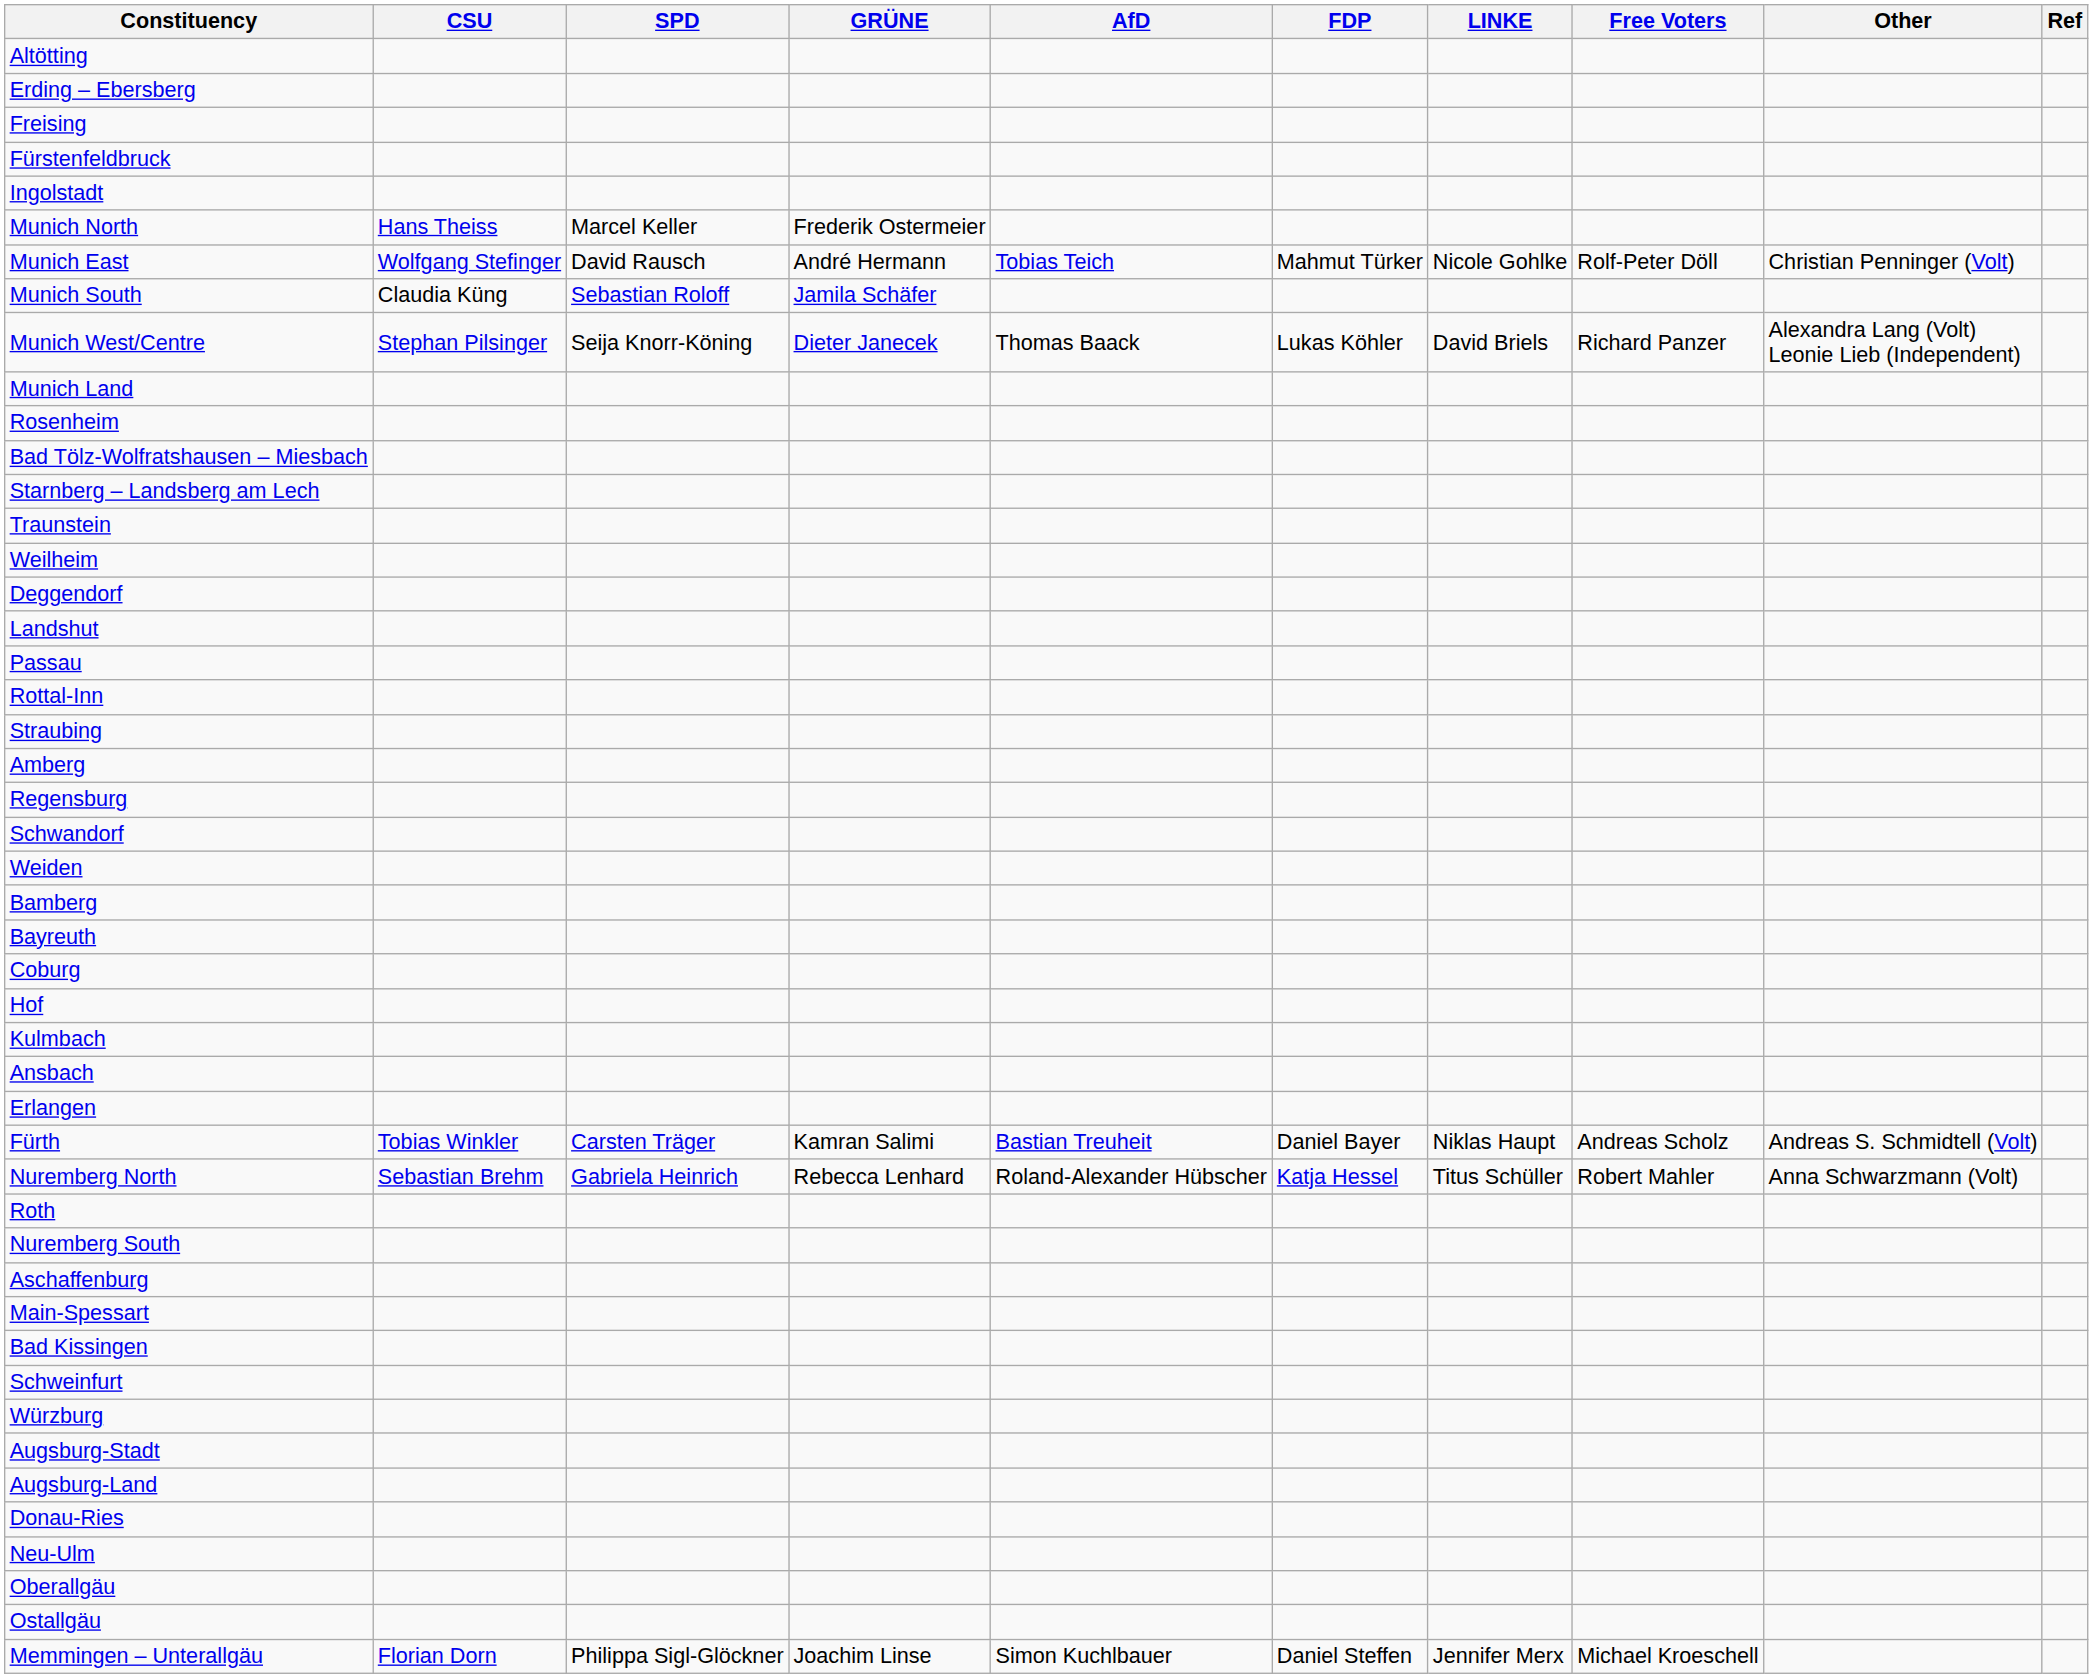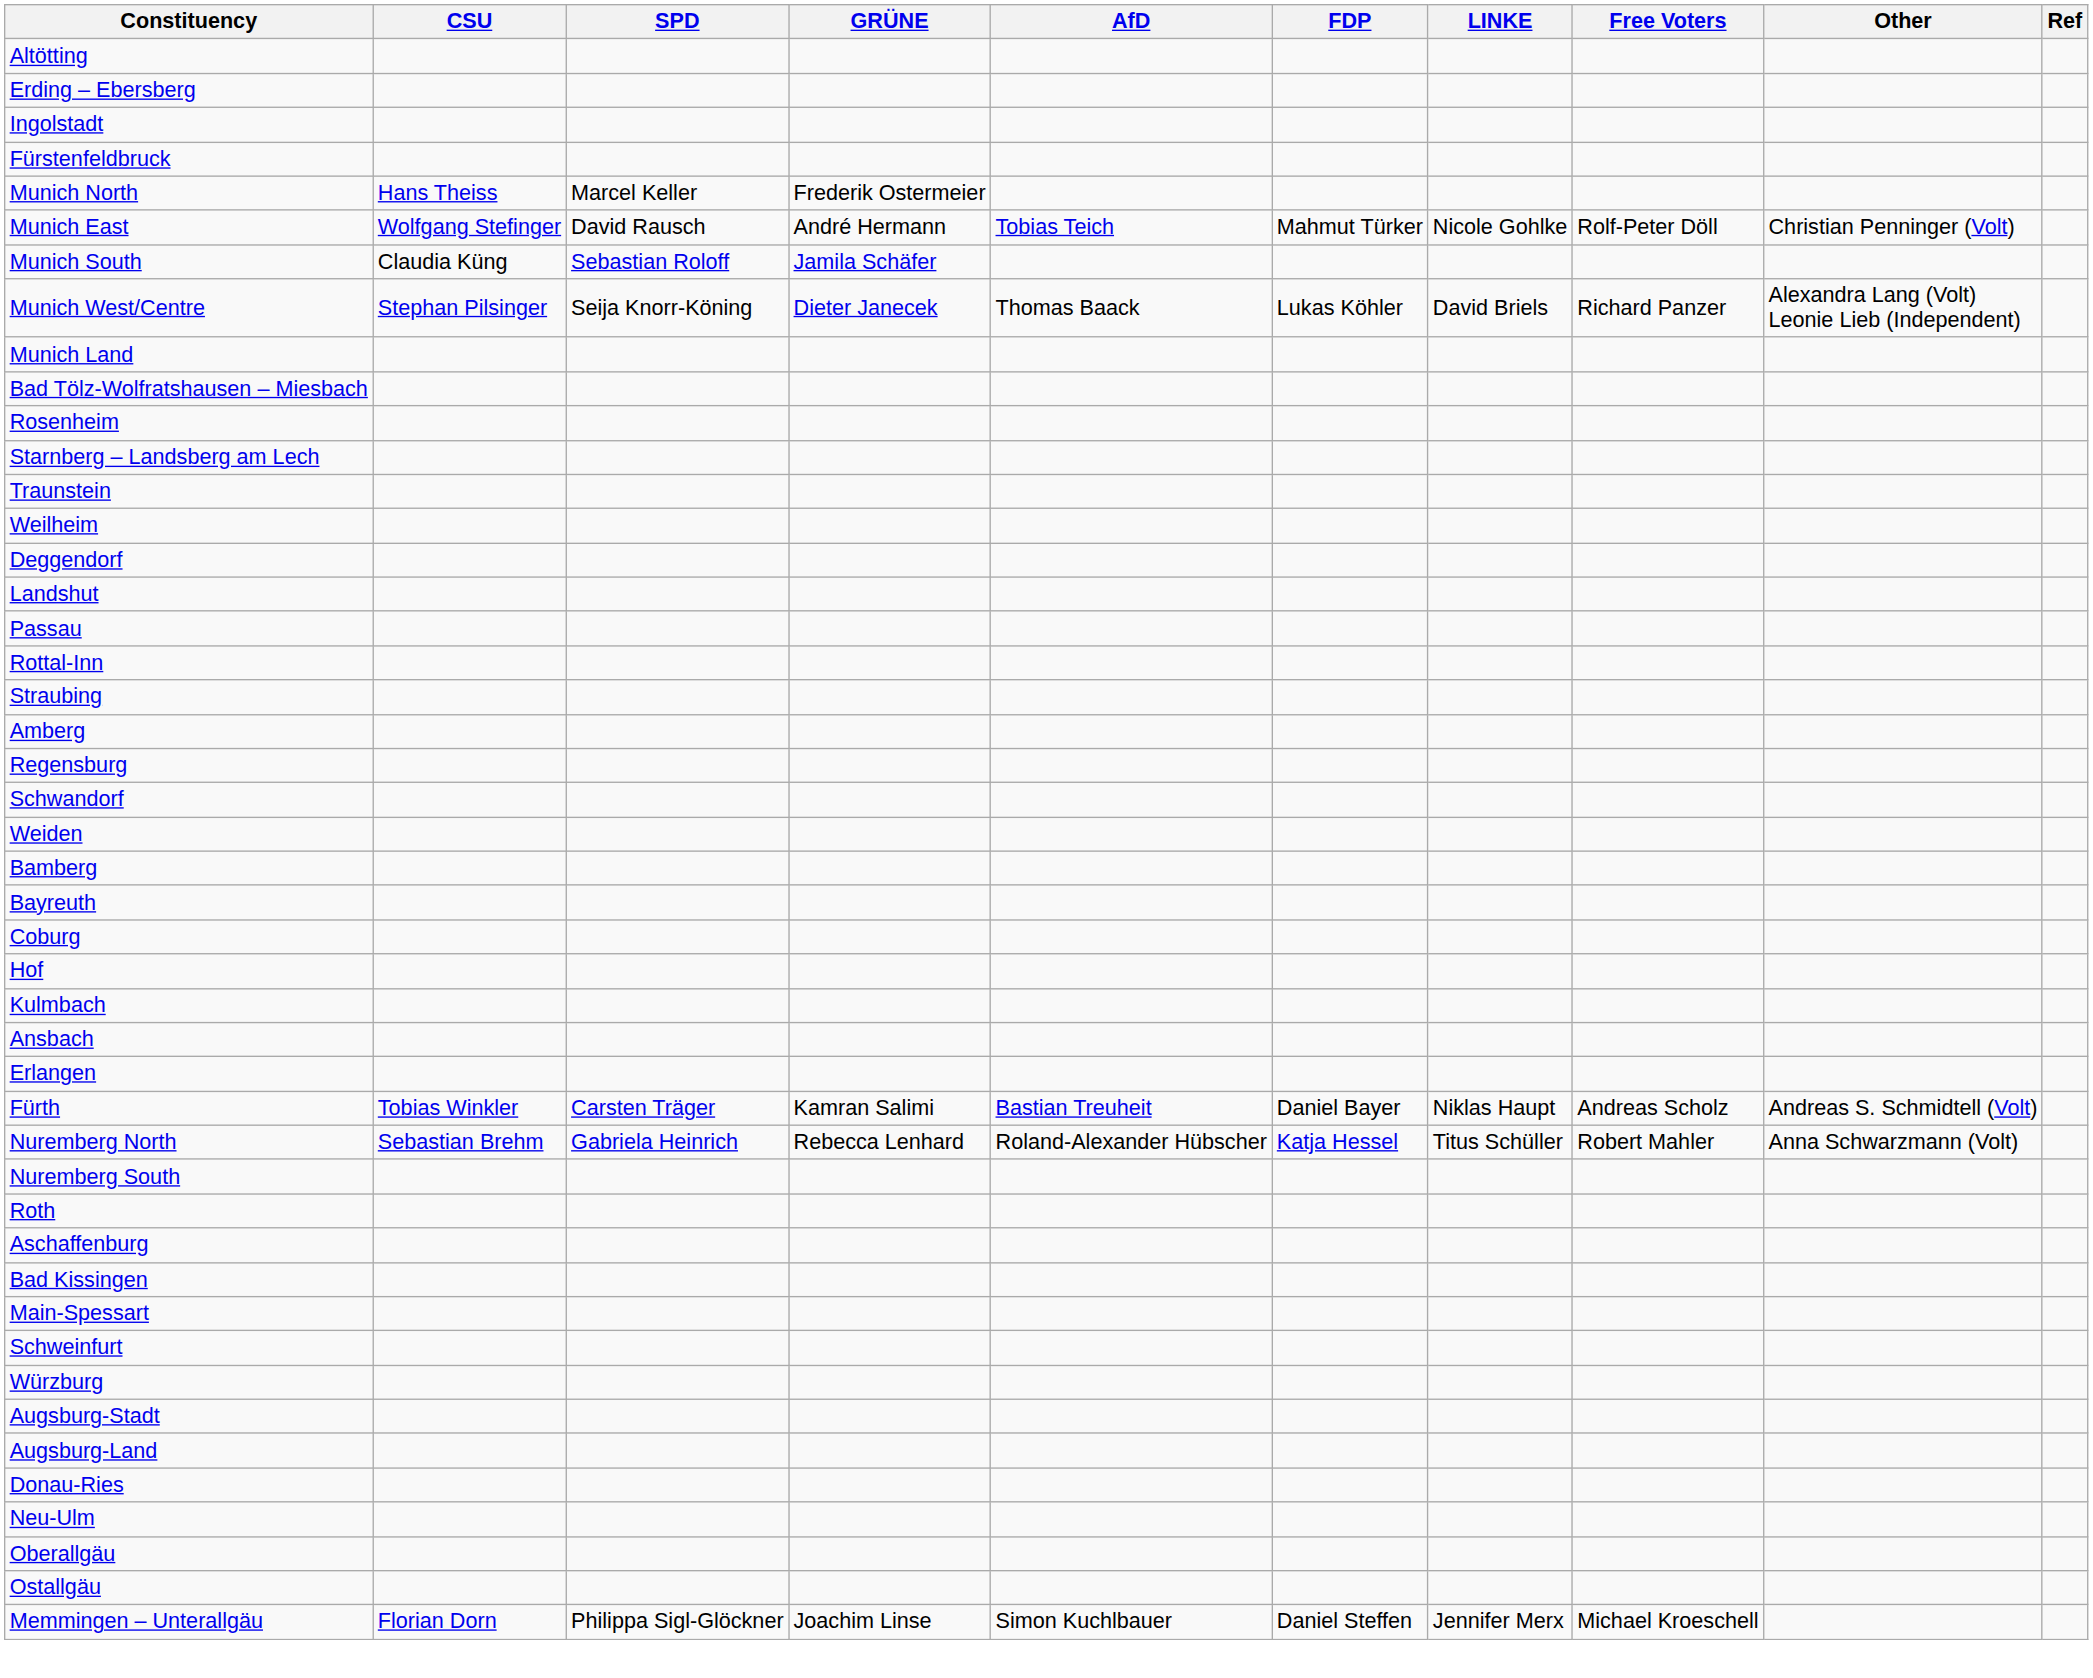- row: Freising
rows swapped: Fürstenfeldbruck <-> Ingolstadt
rows swapped: Rosenheim <-> Bad Tölz-Wolfratshausen – Miesbach
rows swapped: Nuremberg South <-> Roth
rows swapped: Bad Kissingen <-> Main-Spessart
